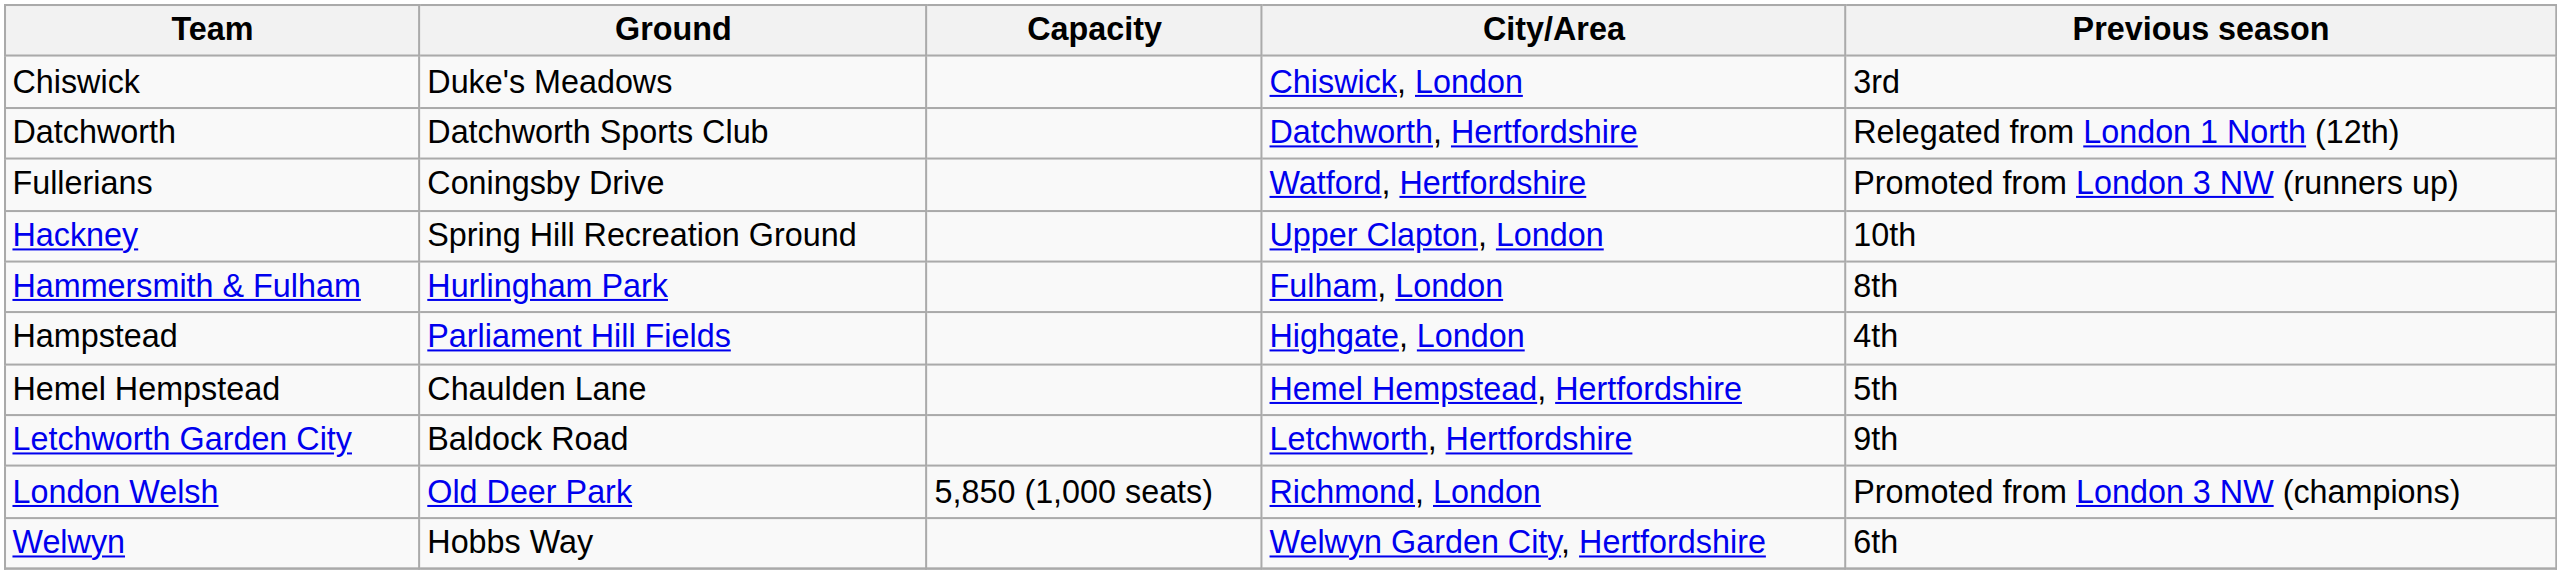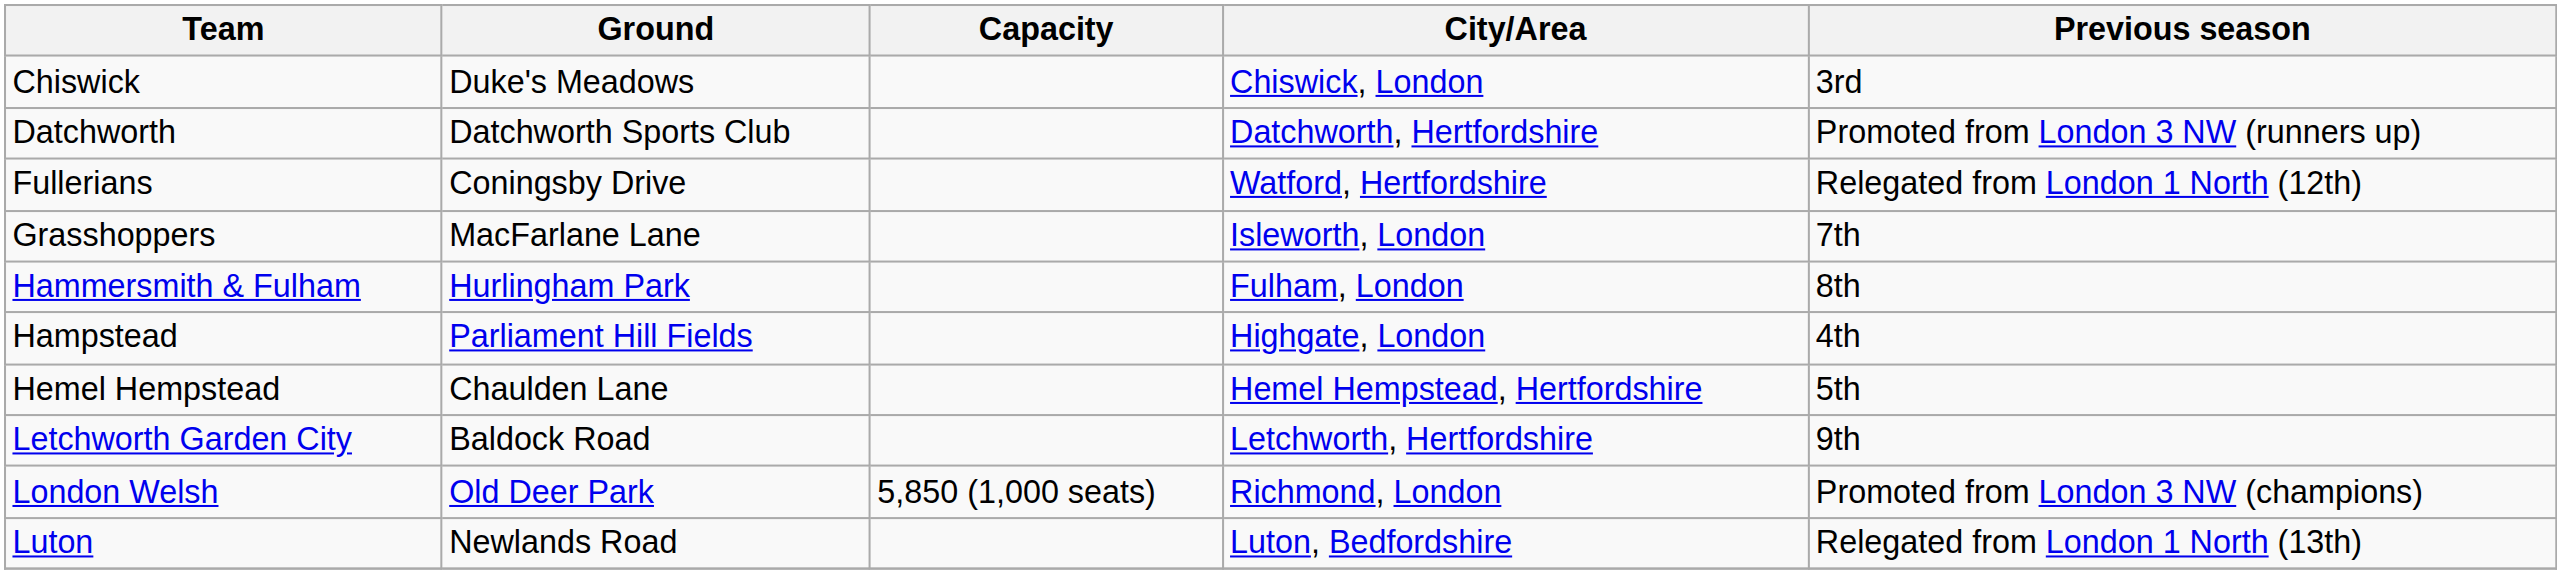Datchworth | Previous season: Relegated from London 1 North (12th) -> Promoted from London 3 NW (runners up)
Fullerians | Previous season: Promoted from London 3 NW (runners up) -> Relegated from London 1 North (12th)
+ row: Grasshoppers | MacFarlane Lane | Isleworth, London | 7th
- row: Hackney | Spring Hill Recreation Ground | Upper Clapton, London | 10th
+ row: Luton | Newlands Road | Luton, Bedfordshire | Relegated from London 1 North (13th)
- row: Welwyn | Hobbs Way | Welwyn Garden City, Hertfordshire | 6th
